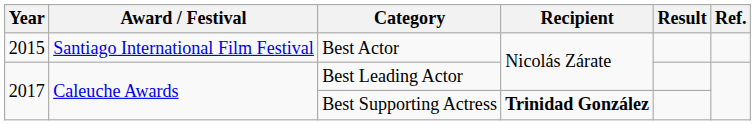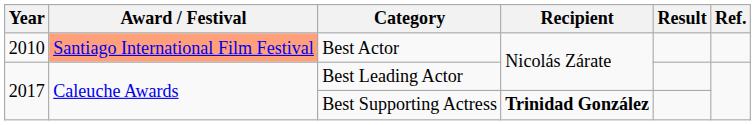Best Actor | Year: 2015 -> 2010
Best Actor | Award / Festival: no background -> lightsalmon background
